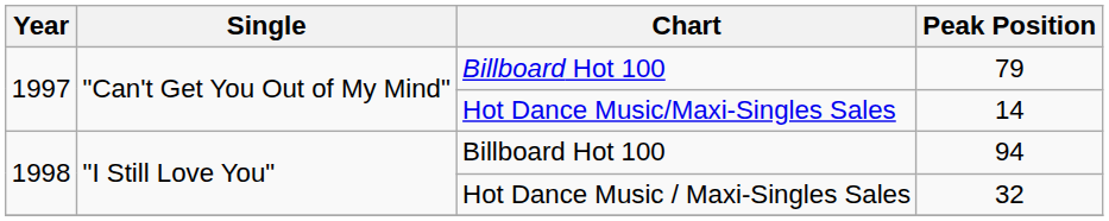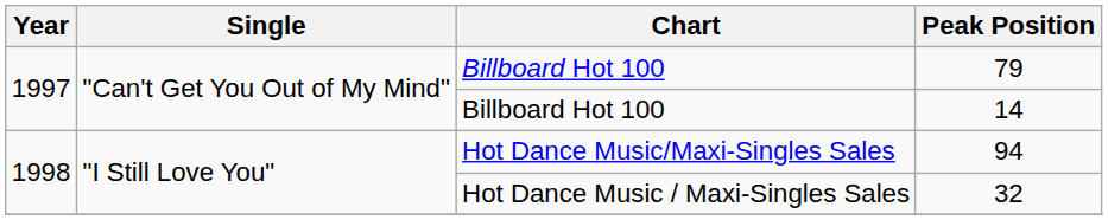14 | Chart: Hot Dance Music/Maxi-Singles Sales -> Billboard Hot 100
94 | Chart: Billboard Hot 100 -> Hot Dance Music/Maxi-Singles Sales
